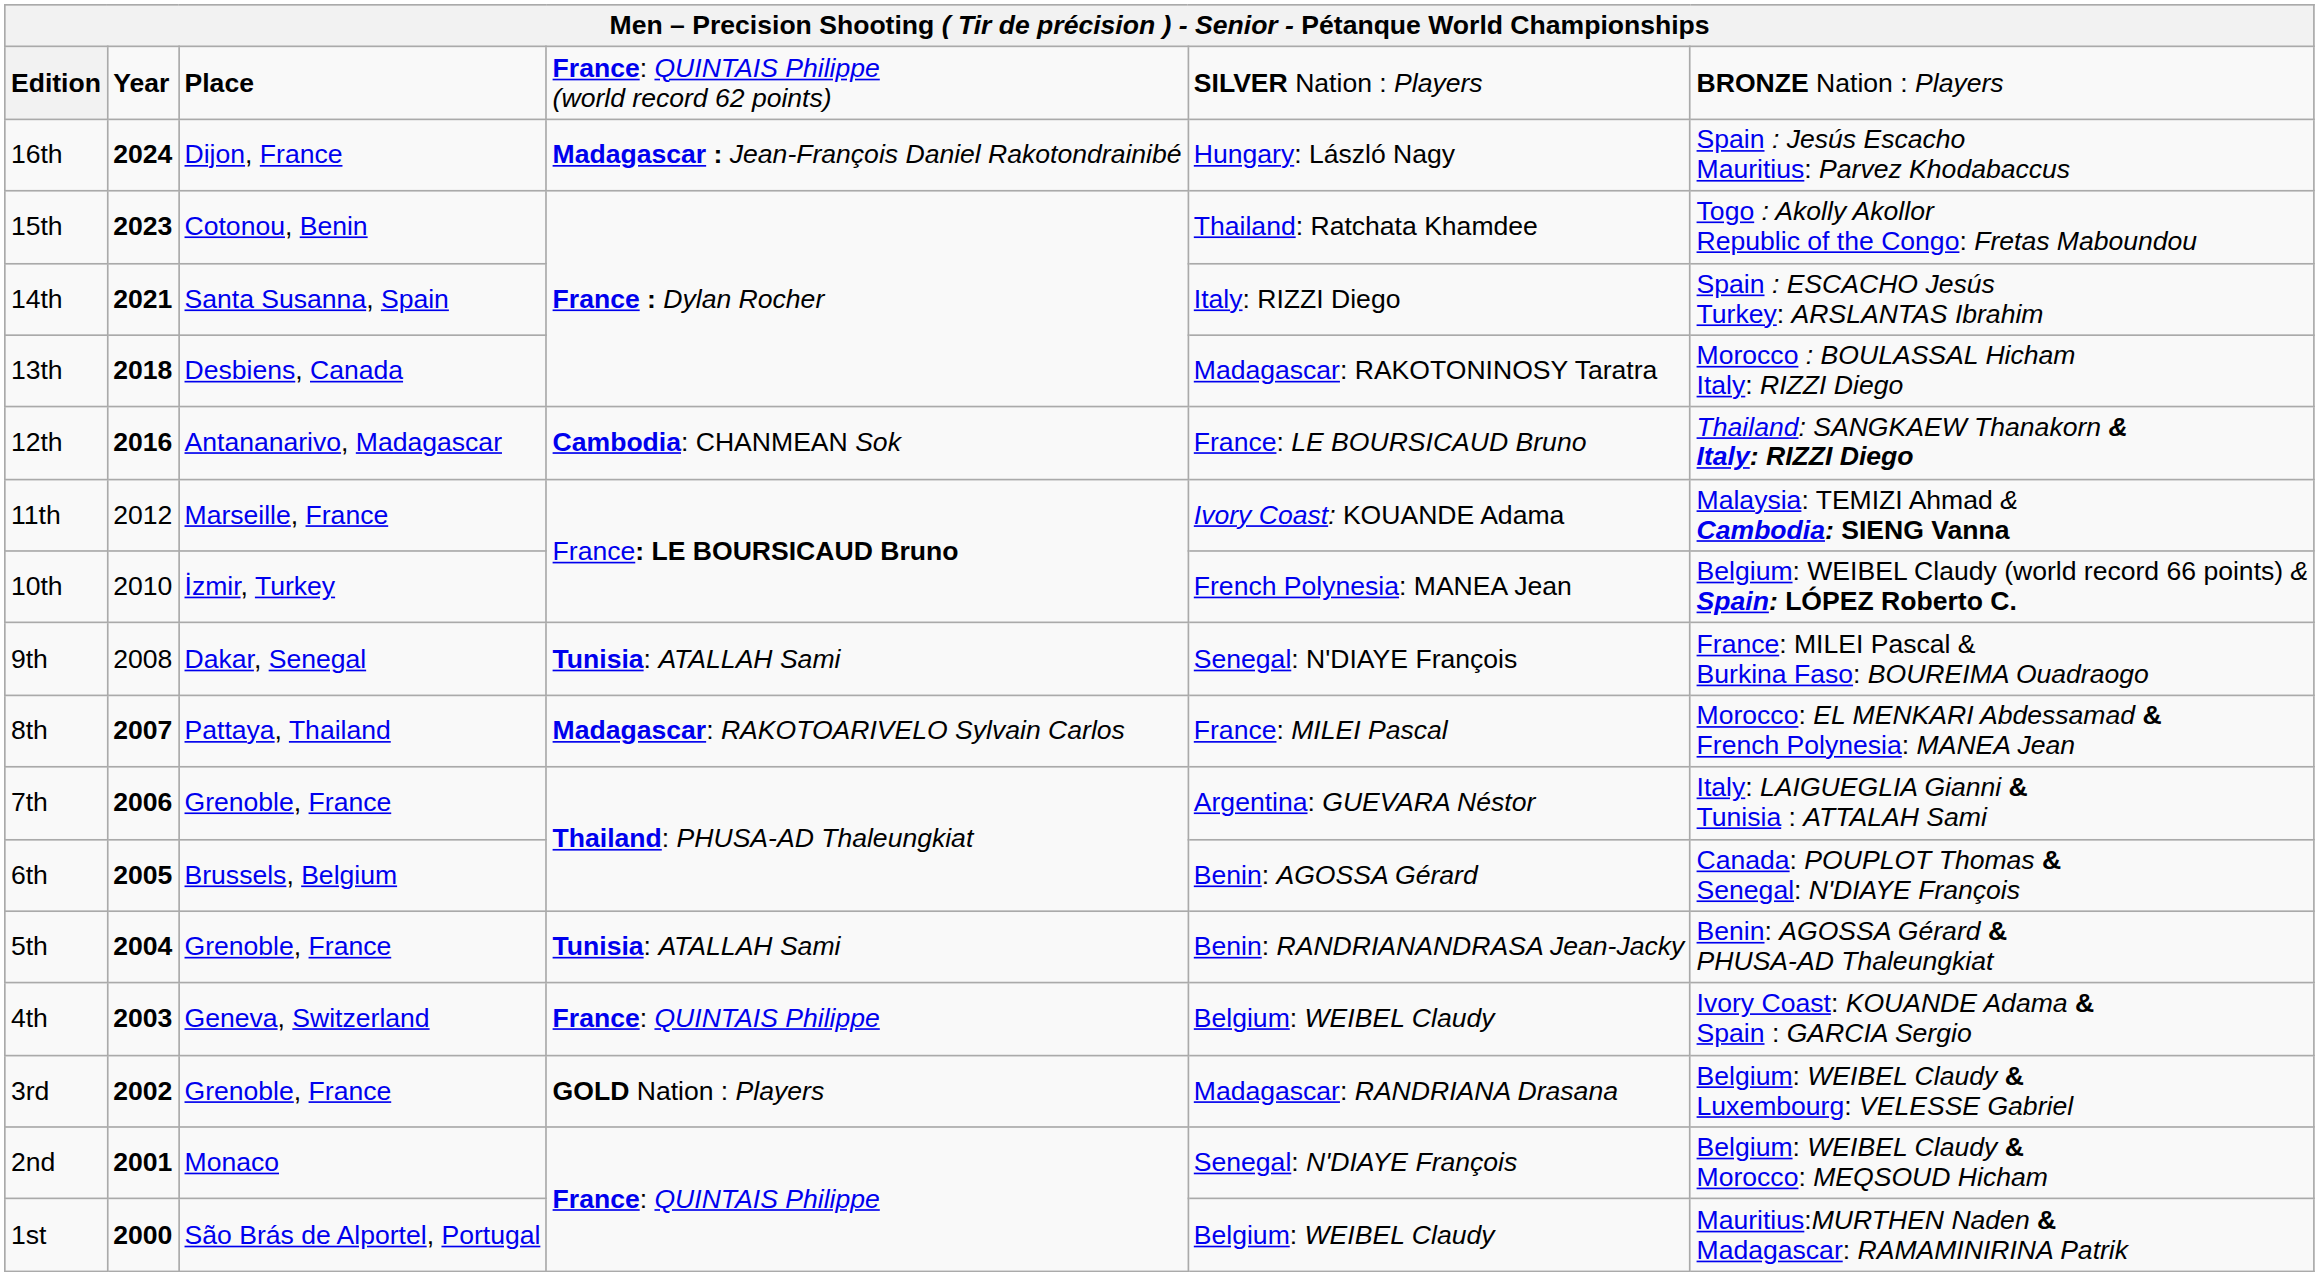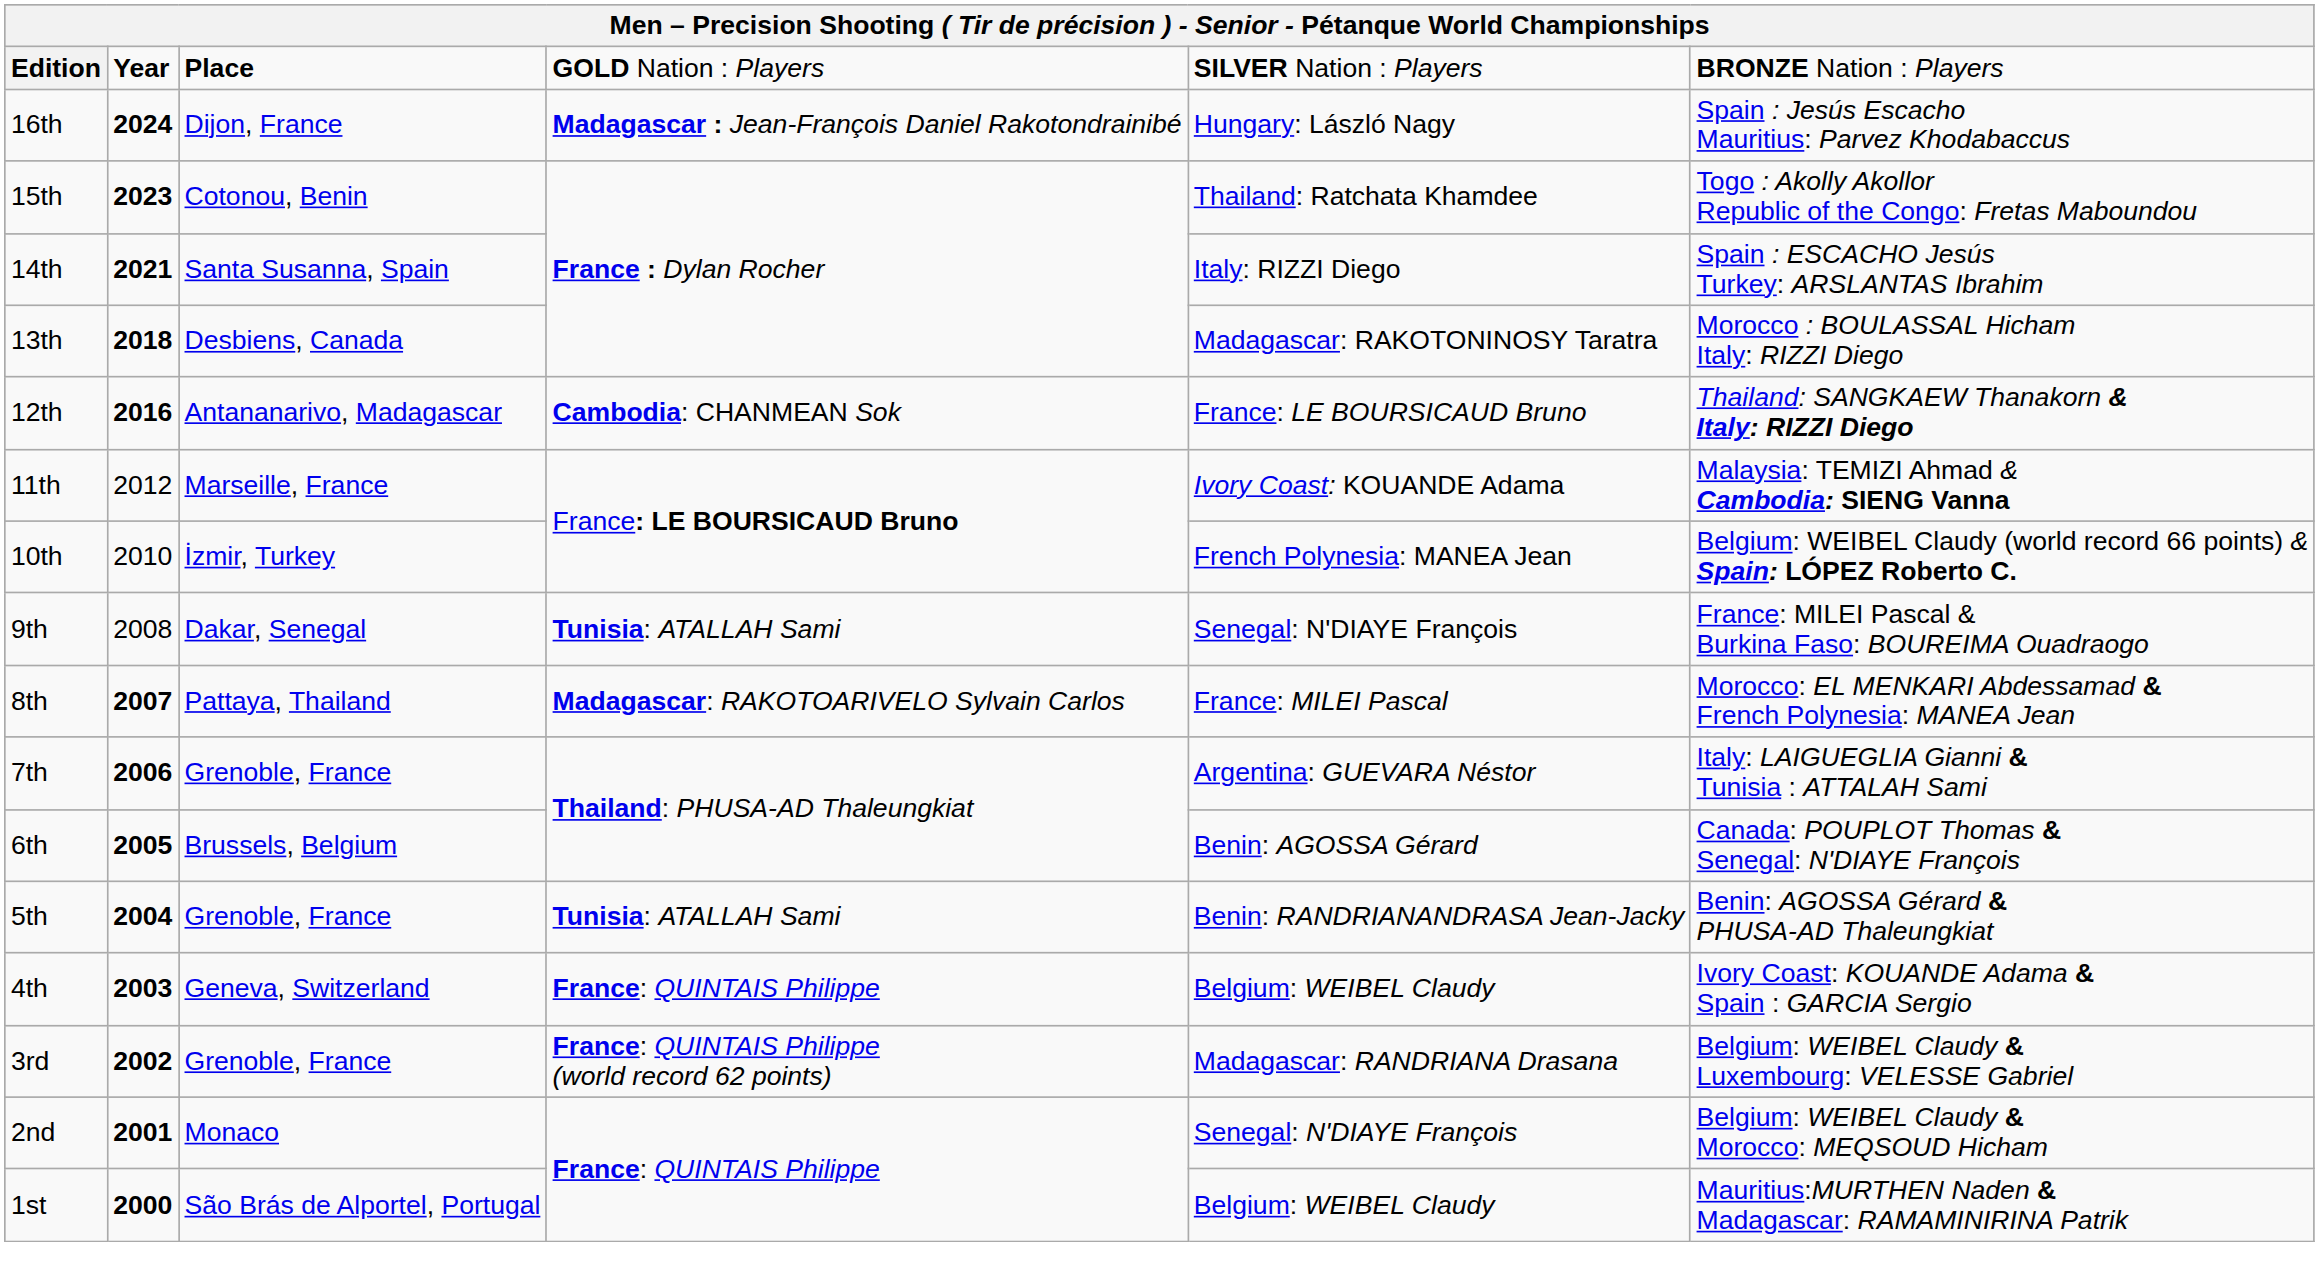Edition | column 4: France: QUINTAIS Philippe (world record 62 points) -> GOLD Nation : Players
3rd | column 4: GOLD Nation : Players -> France: QUINTAIS Philippe (world record 62 points)
